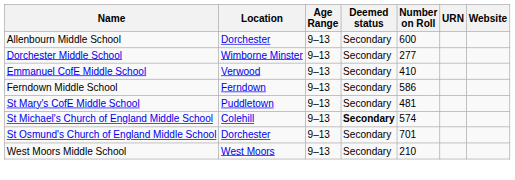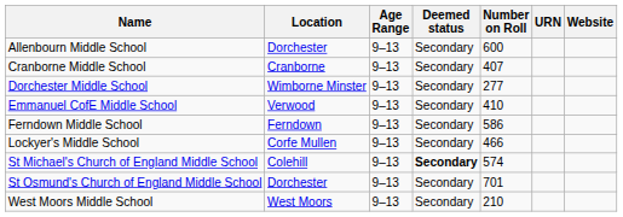+ row: Cranborne Middle School | Cranborne | 9–13 | Secondary | 407
+ row: Lockyer's Middle School | Corfe Mullen | 9–13 | Secondary | 466
- row: St Mary's CofE Middle School | Puddletown | 9–13 | Secondary | 481
